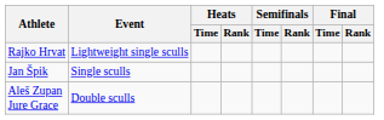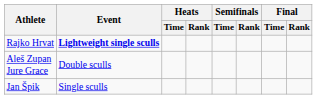Rajko Hrvat | Event: normal -> bold
rows swapped: Jan Špik <-> Aleš Zupan Jure Grace
